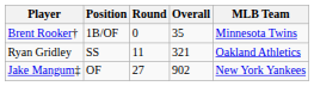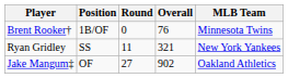Brent Rooker† | Overall: 35 -> 76
Ryan Gridley | MLB Team: Oakland Athletics -> New York Yankees
Jake Mangum‡ | MLB Team: New York Yankees -> Oakland Athletics
